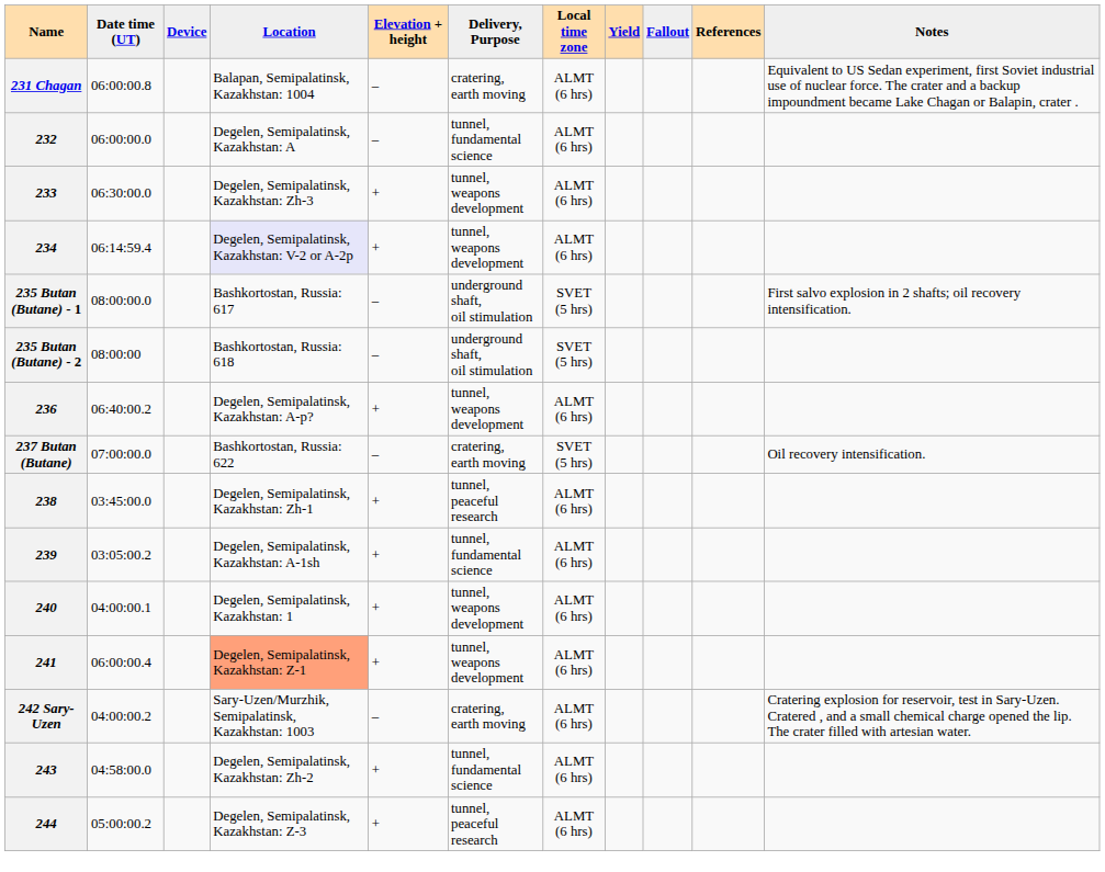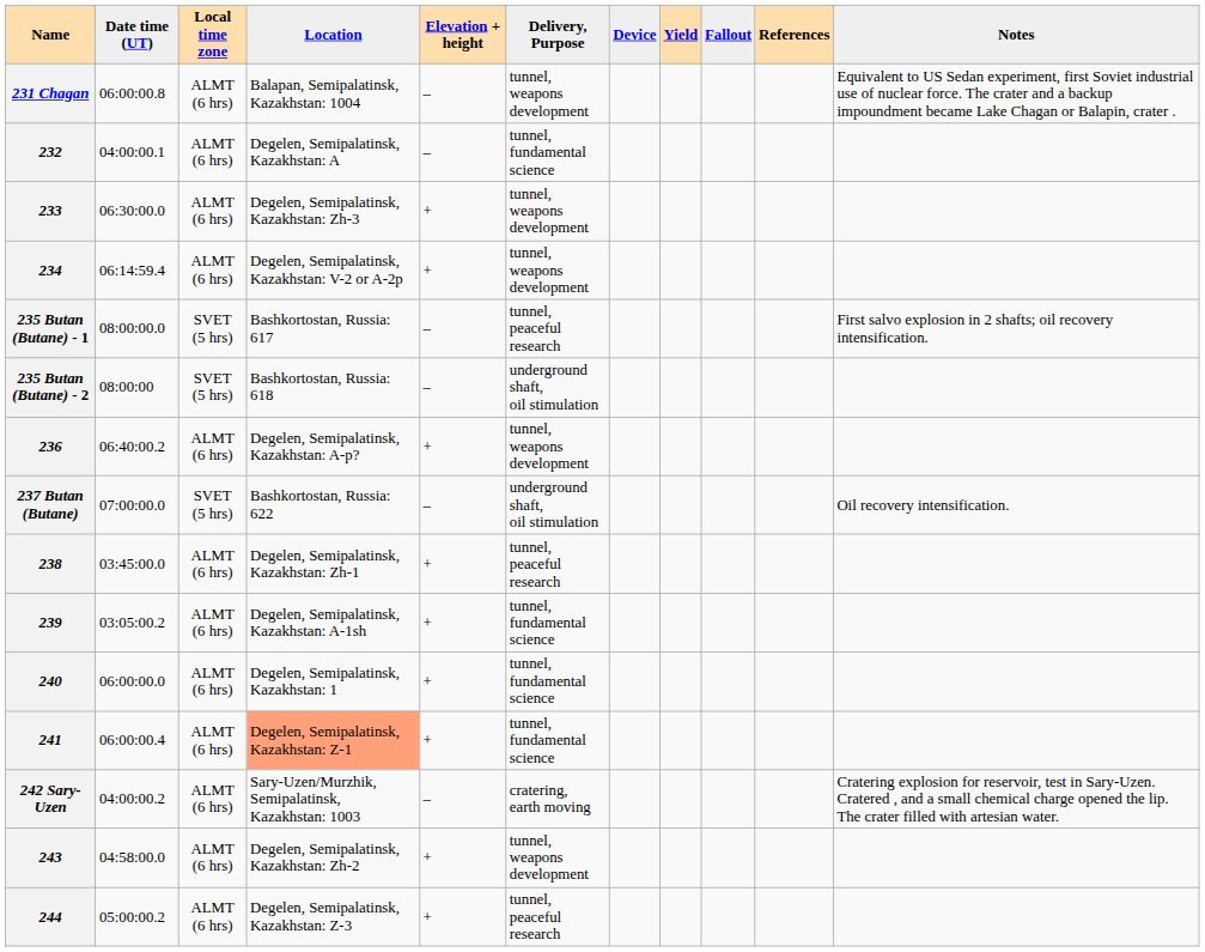columns swapped: Local time zone <-> Device
231 Chagan | Delivery, Purpose: cratering, earth moving -> tunnel, weapons development
232 | Date time (UT): 06:00:00.0 -> 04:00:00.1
234 | Location: lavender background -> no background
235 Butan (Butane) - 1 | Delivery, Purpose: underground shaft, oil stimulation -> tunnel, peaceful research
237 Butan (Butane) | Delivery, Purpose: cratering, earth moving -> underground shaft, oil stimulation
240 | Date time (UT): 04:00:00.1 -> 06:00:00.0
240 | Delivery, Purpose: tunnel, weapons development -> tunnel, fundamental science
241 | Delivery, Purpose: tunnel, weapons development -> tunnel, fundamental science
243 | Delivery, Purpose: tunnel, fundamental science -> tunnel, weapons development
